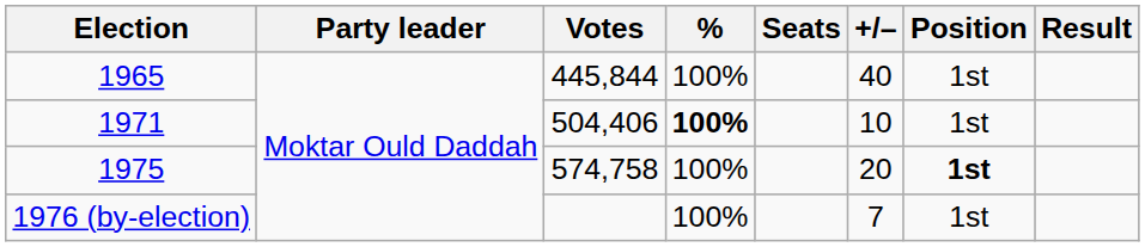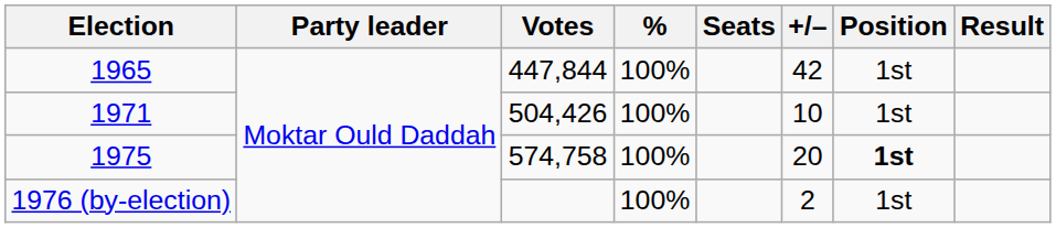1965 | Votes: 445,844 -> 447,844
1965 | +/–: 40 -> 42
1971 | Votes: 504,406 -> 504,426
1971 | %: bold -> normal
1976 (by-election) | +/–: 7 -> 2
